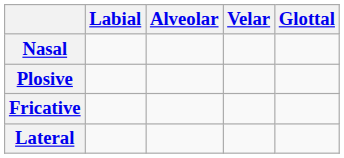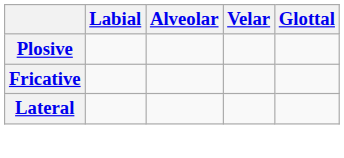- row: Nasal
